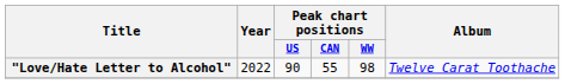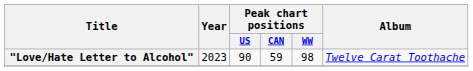"Love/Hate Letter to Alcohol" | Year: 2022 -> 2023
"Love/Hate Letter to Alcohol" | Peak chart positions / CAN: 55 -> 59
